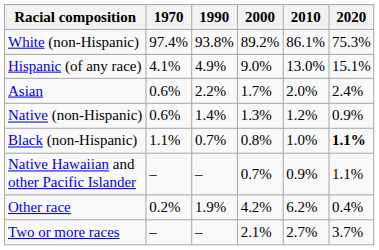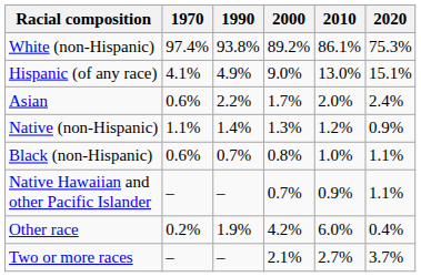Native (non-Hispanic) | 1970: 0.6% -> 1.1%
Black (non-Hispanic) | 1970: 1.1% -> 0.6%
Black (non-Hispanic) | 2020: bold -> normal
Other race | 2010: 6.2% -> 6.0%
